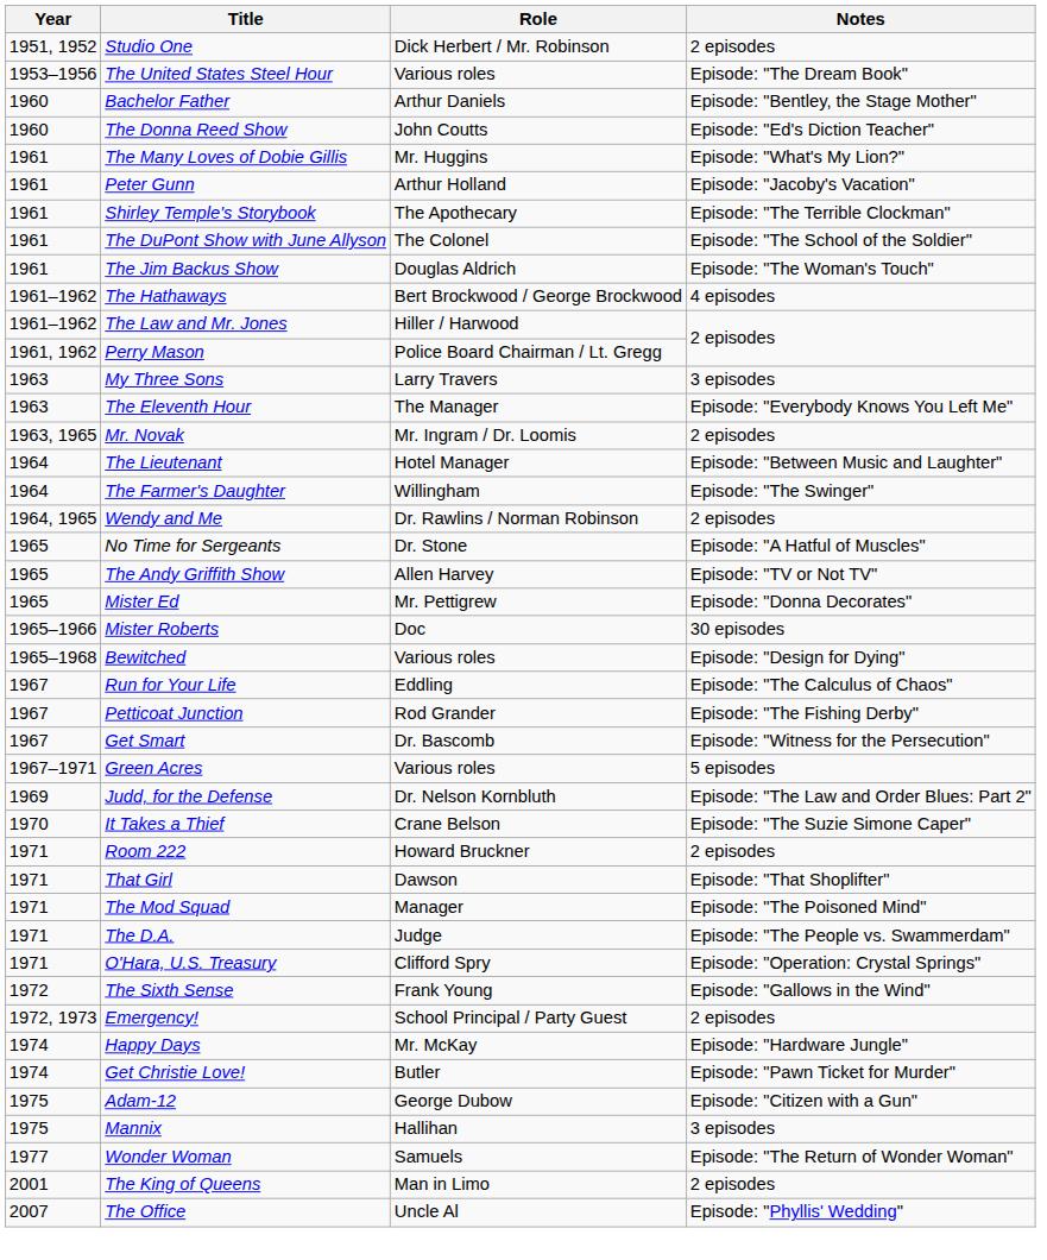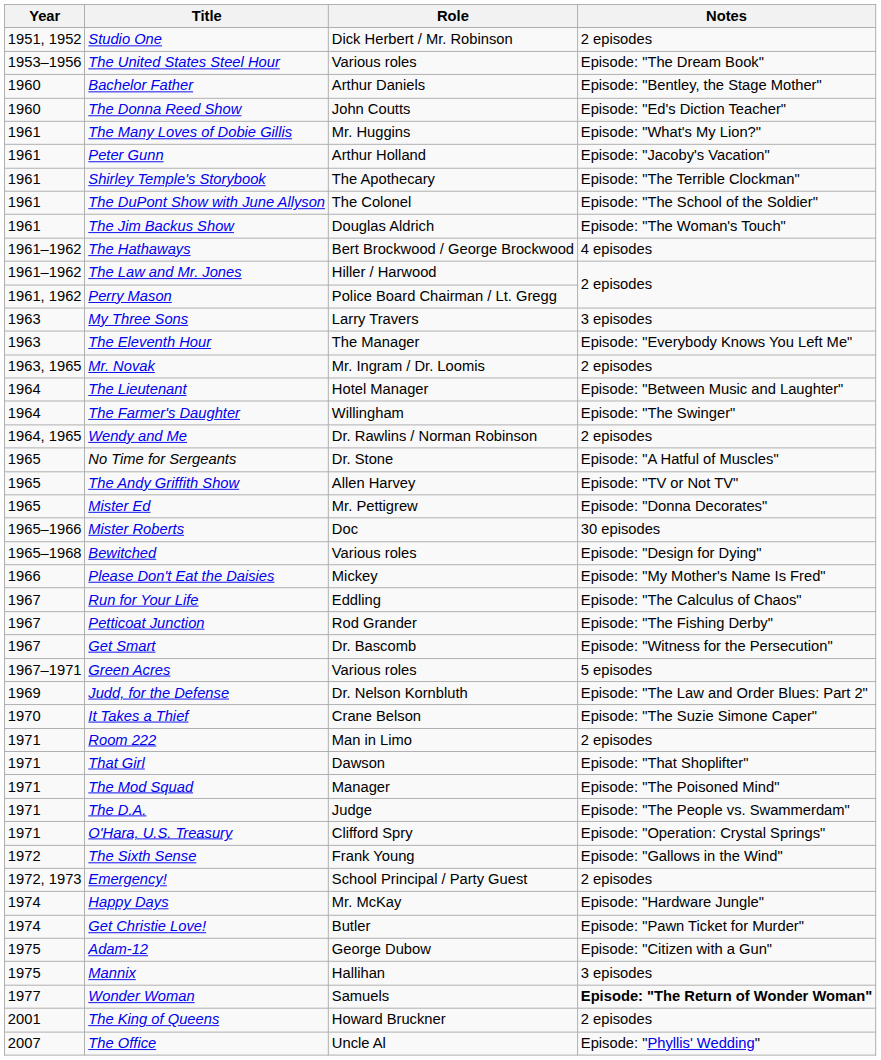+ row: 1966 | Please Don't Eat the Daisies | Mickey | Episode: "My Mother's Name Is Fred"
Room 222 | Role: Howard Bruckner -> Man in Limo
Wonder Woman | Notes: normal -> bold
The King of Queens | Role: Man in Limo -> Howard Bruckner
